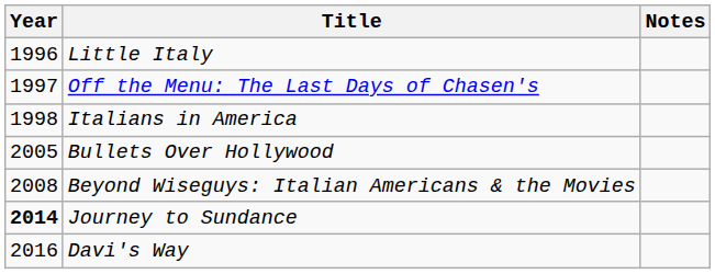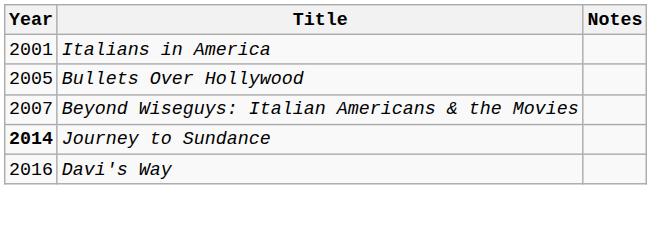- row: 1996 | Little Italy
- row: 1997 | Off the Menu: The Last Days of Chasen's
Italians in America | Year: 1998 -> 2001
Beyond Wiseguys: Italian Americans & the Movies | Year: 2008 -> 2007
